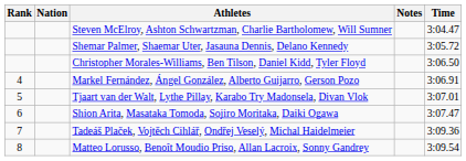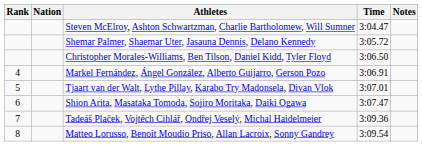columns swapped: Time <-> Notes
